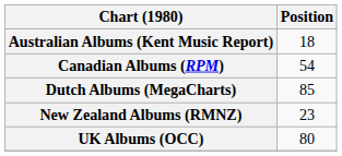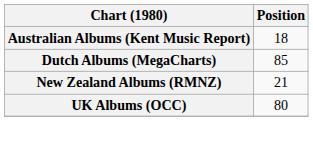- row: Canadian Albums (RPM) | 54
New Zealand Albums (RMNZ) | Position: 23 -> 21
